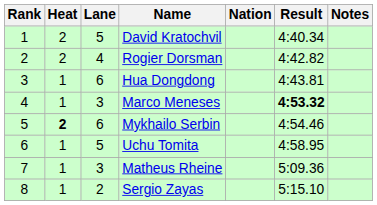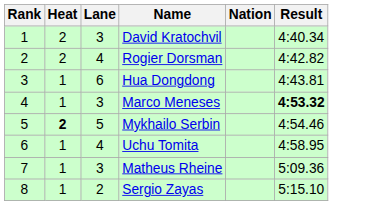- column: Notes
David Kratochvil | Lane: 5 -> 3
Mykhailo Serbin | Lane: 6 -> 5
Uchu Tomita | Lane: 5 -> 4
